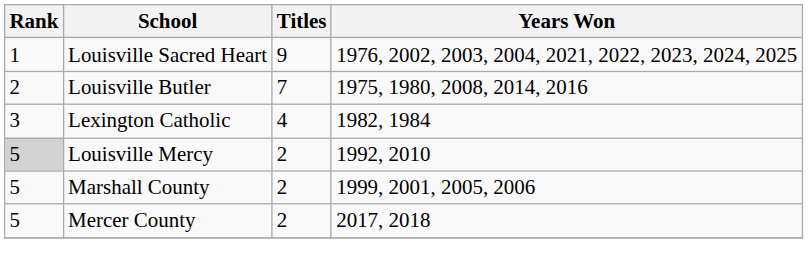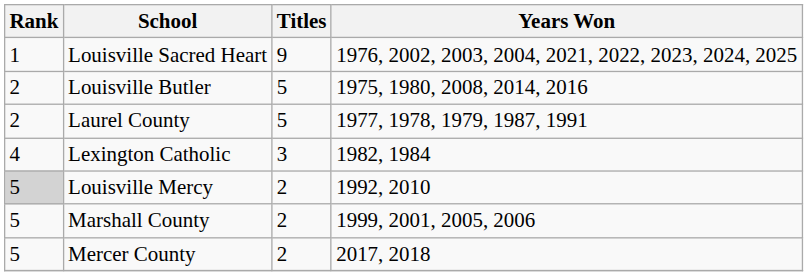Louisville Butler | Titles: 7 -> 5
+ row: 2 | Laurel County | 5 | 1977, 1978, 1979, 1987, 1991
Lexington Catholic | Rank: 3 -> 4
Lexington Catholic | Titles: 4 -> 3
